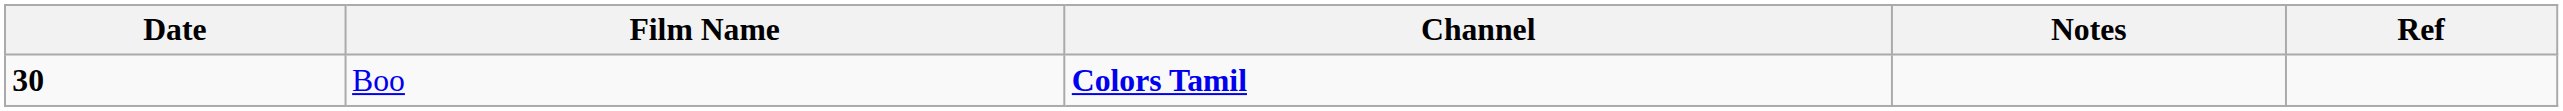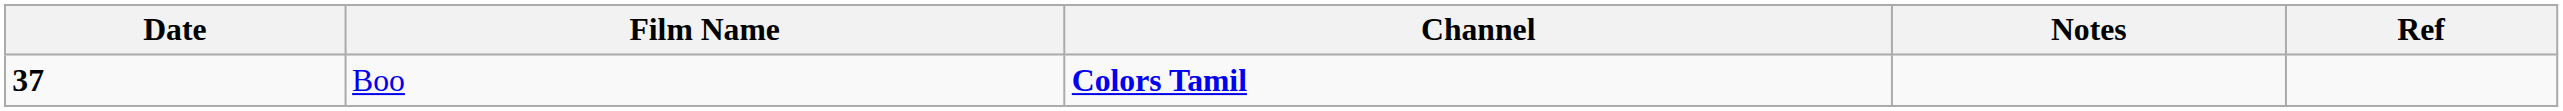Boo | Date: 30 -> 37
